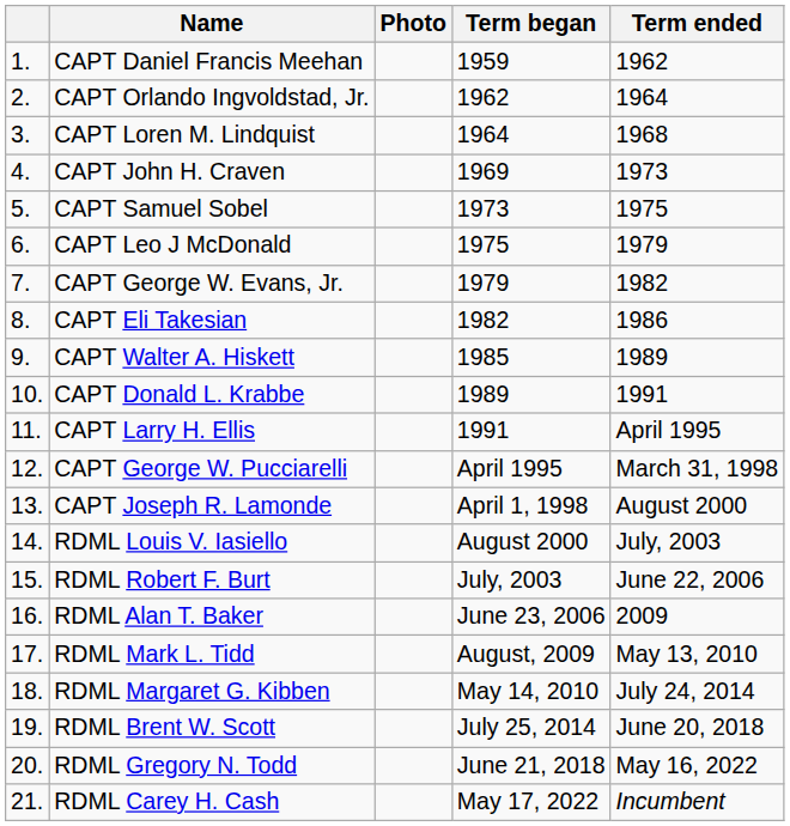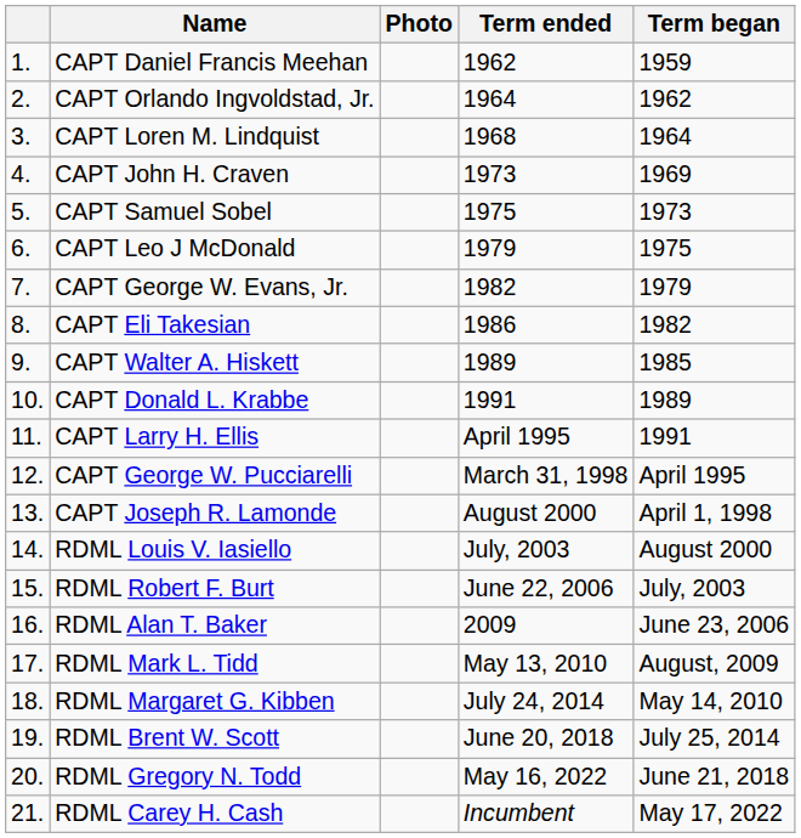columns swapped: Term began <-> Term ended
